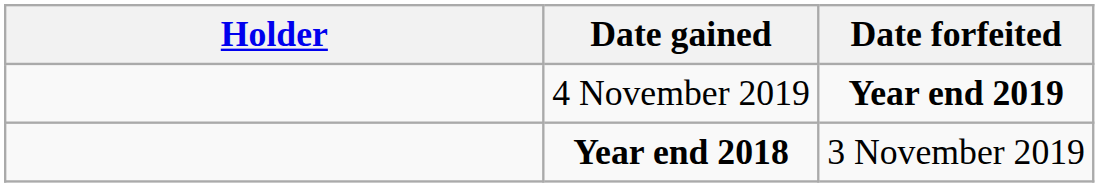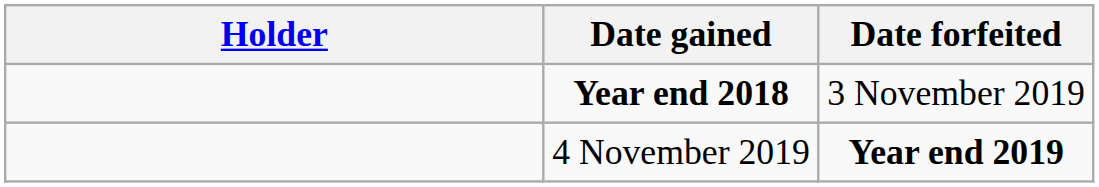rows swapped: Year end 2018 <-> 4 November 2019
